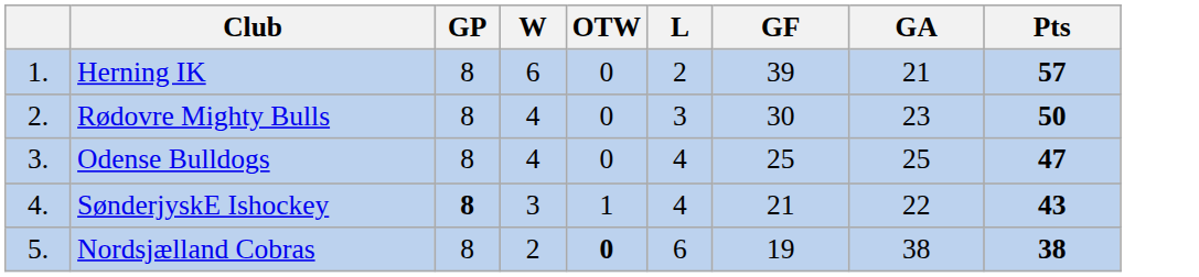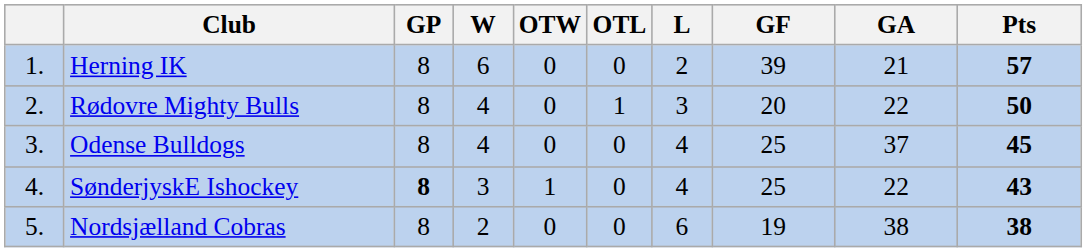+ column: OTL | 0 | 1 | 0 | 0 | 0
Rødovre Mighty Bulls | GF: 30 -> 20
Rødovre Mighty Bulls | GA: 23 -> 22
Odense Bulldogs | GA: 25 -> 37
Odense Bulldogs | Pts: 47 -> 45
SønderjyskE Ishockey | GF: 21 -> 25
Nordsjælland Cobras | OTW: bold -> normal
